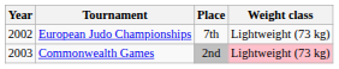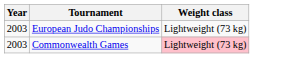- column: Place | 7th | 2nd
European Judo Championships | Year: 2002 -> 2003
